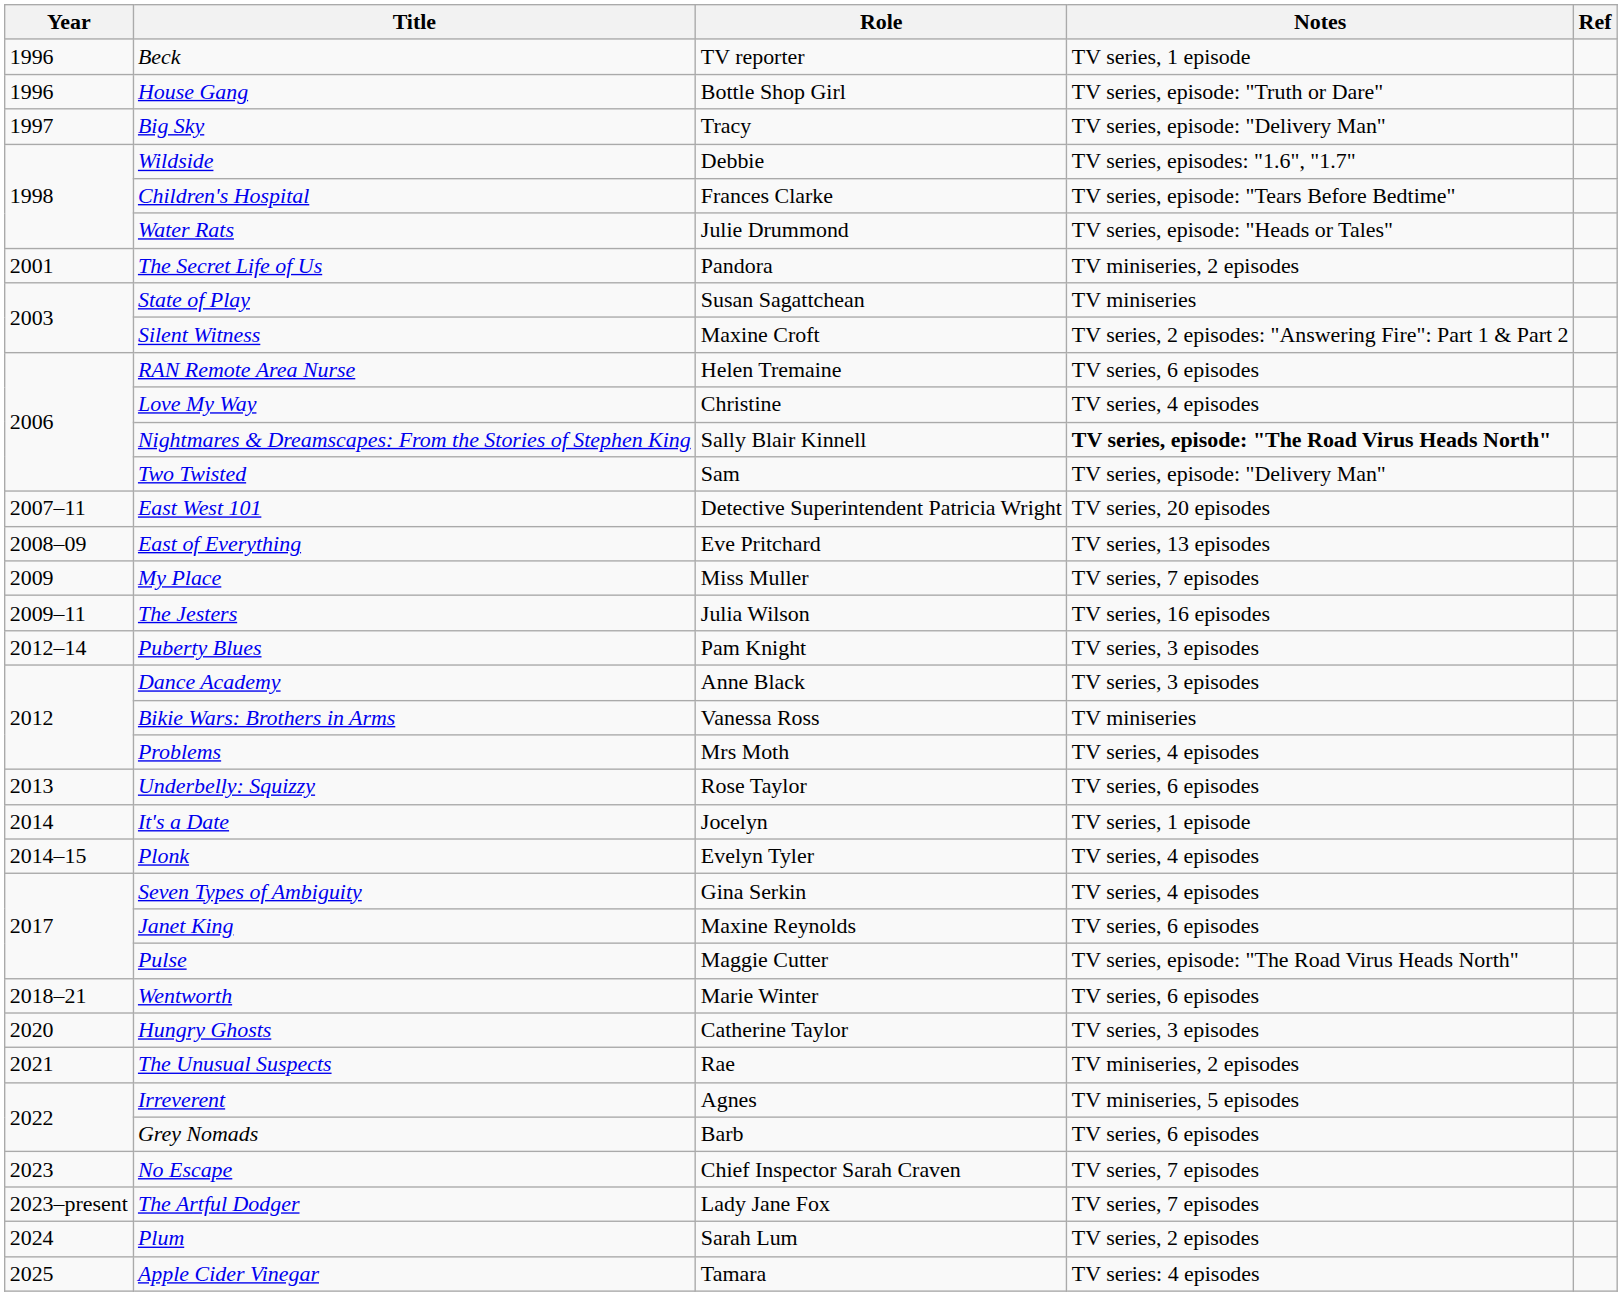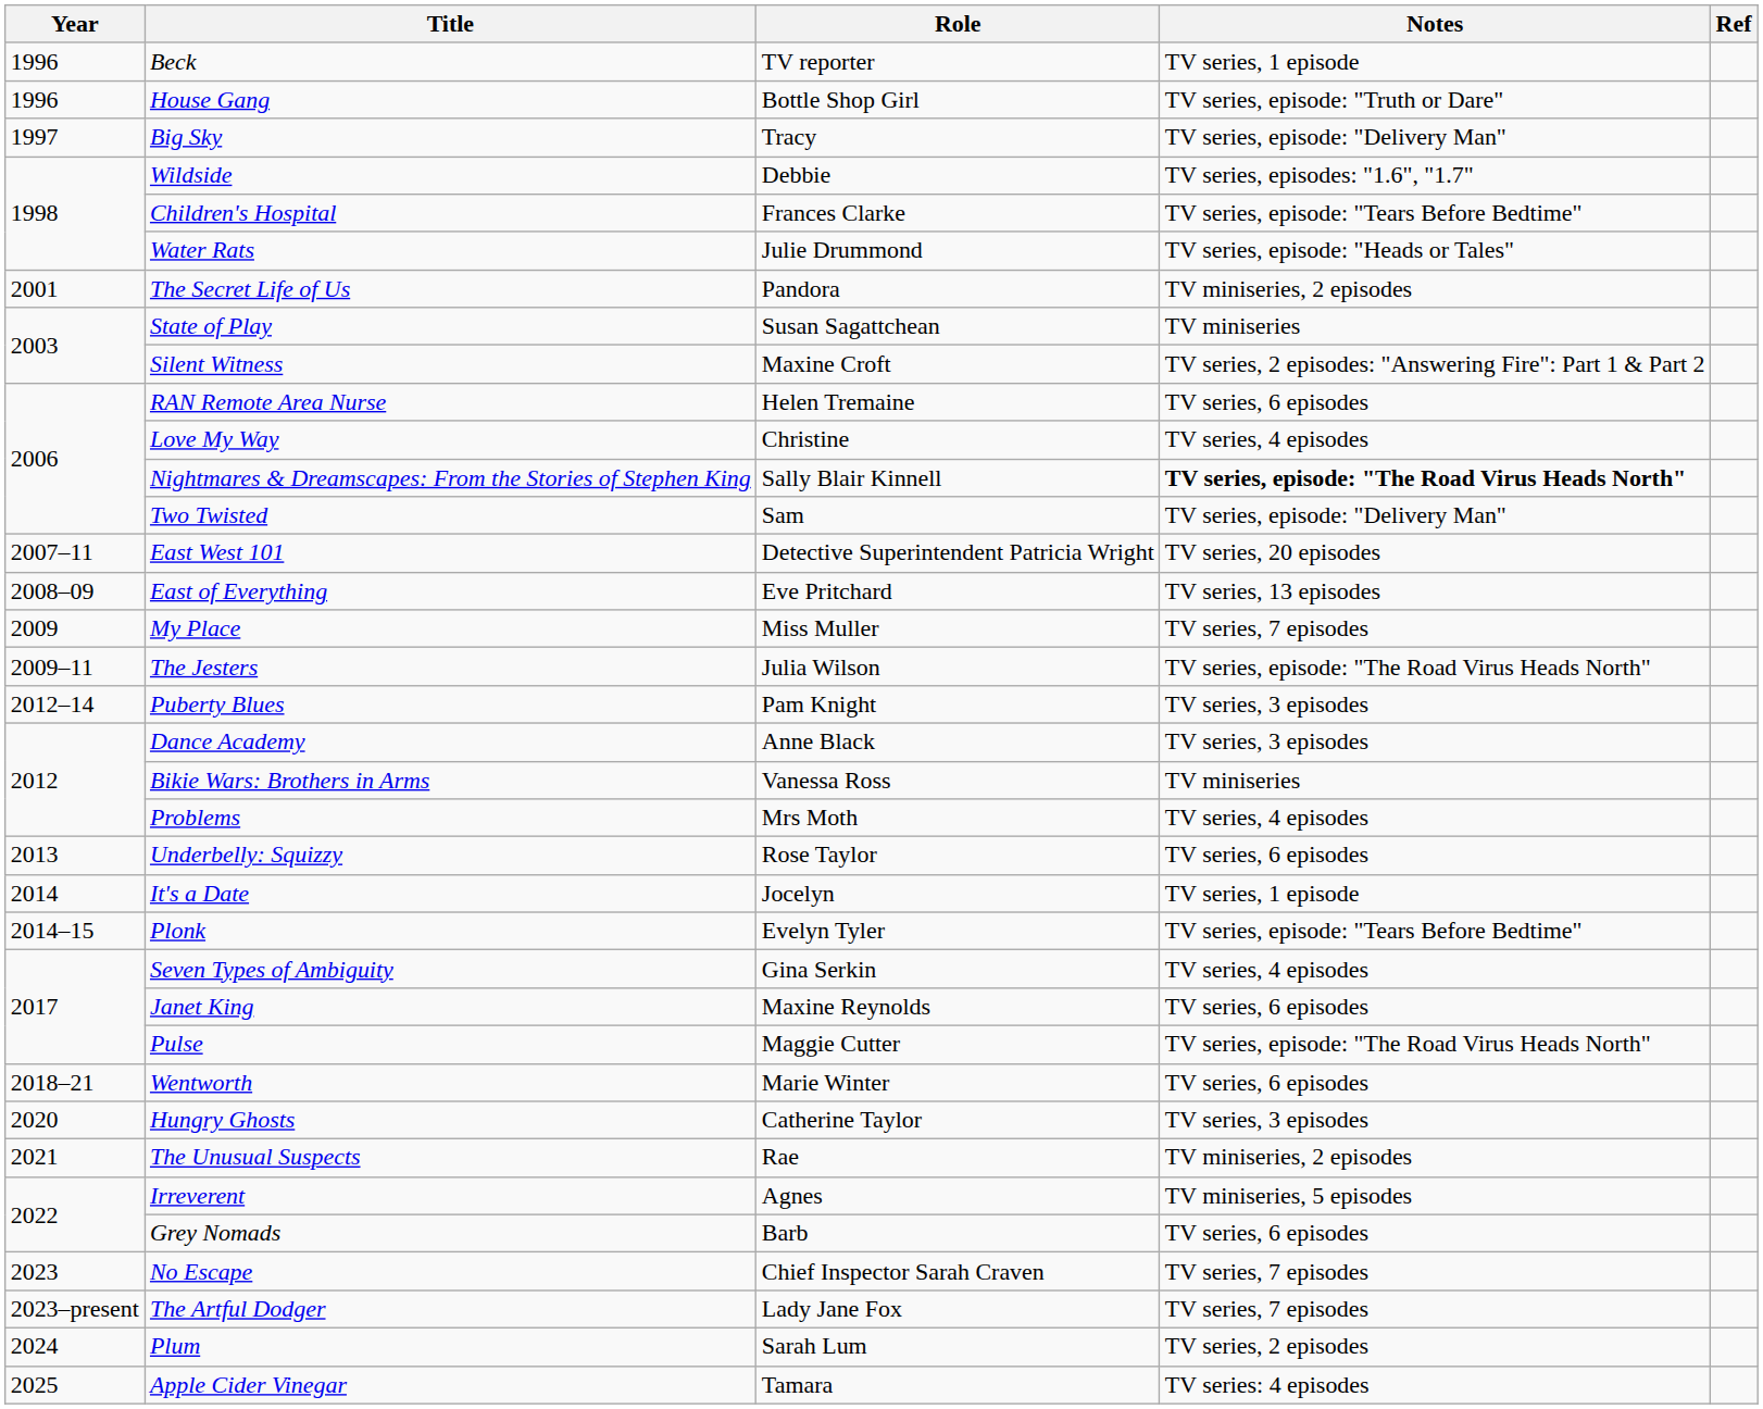The Jesters | Notes: TV series, 16 episodes -> TV series, episode: "The Road Virus Heads North"
Plonk | Notes: TV series, 4 episodes -> TV series, episode: "Tears Before Bedtime"
